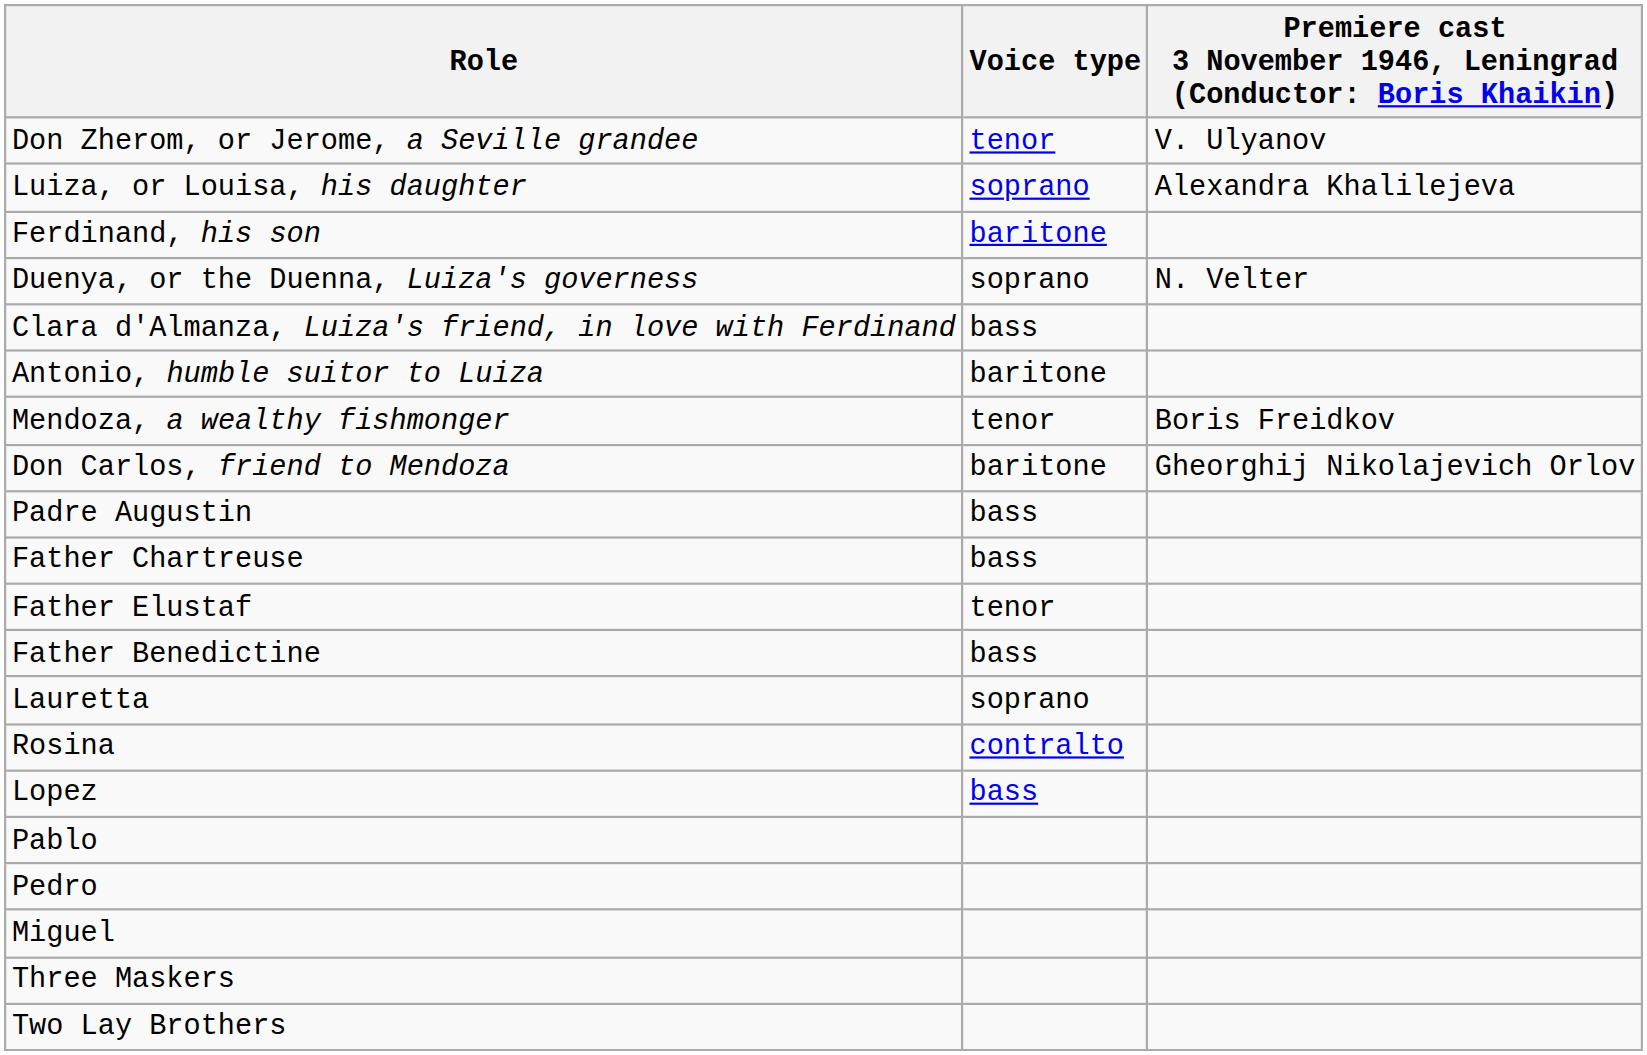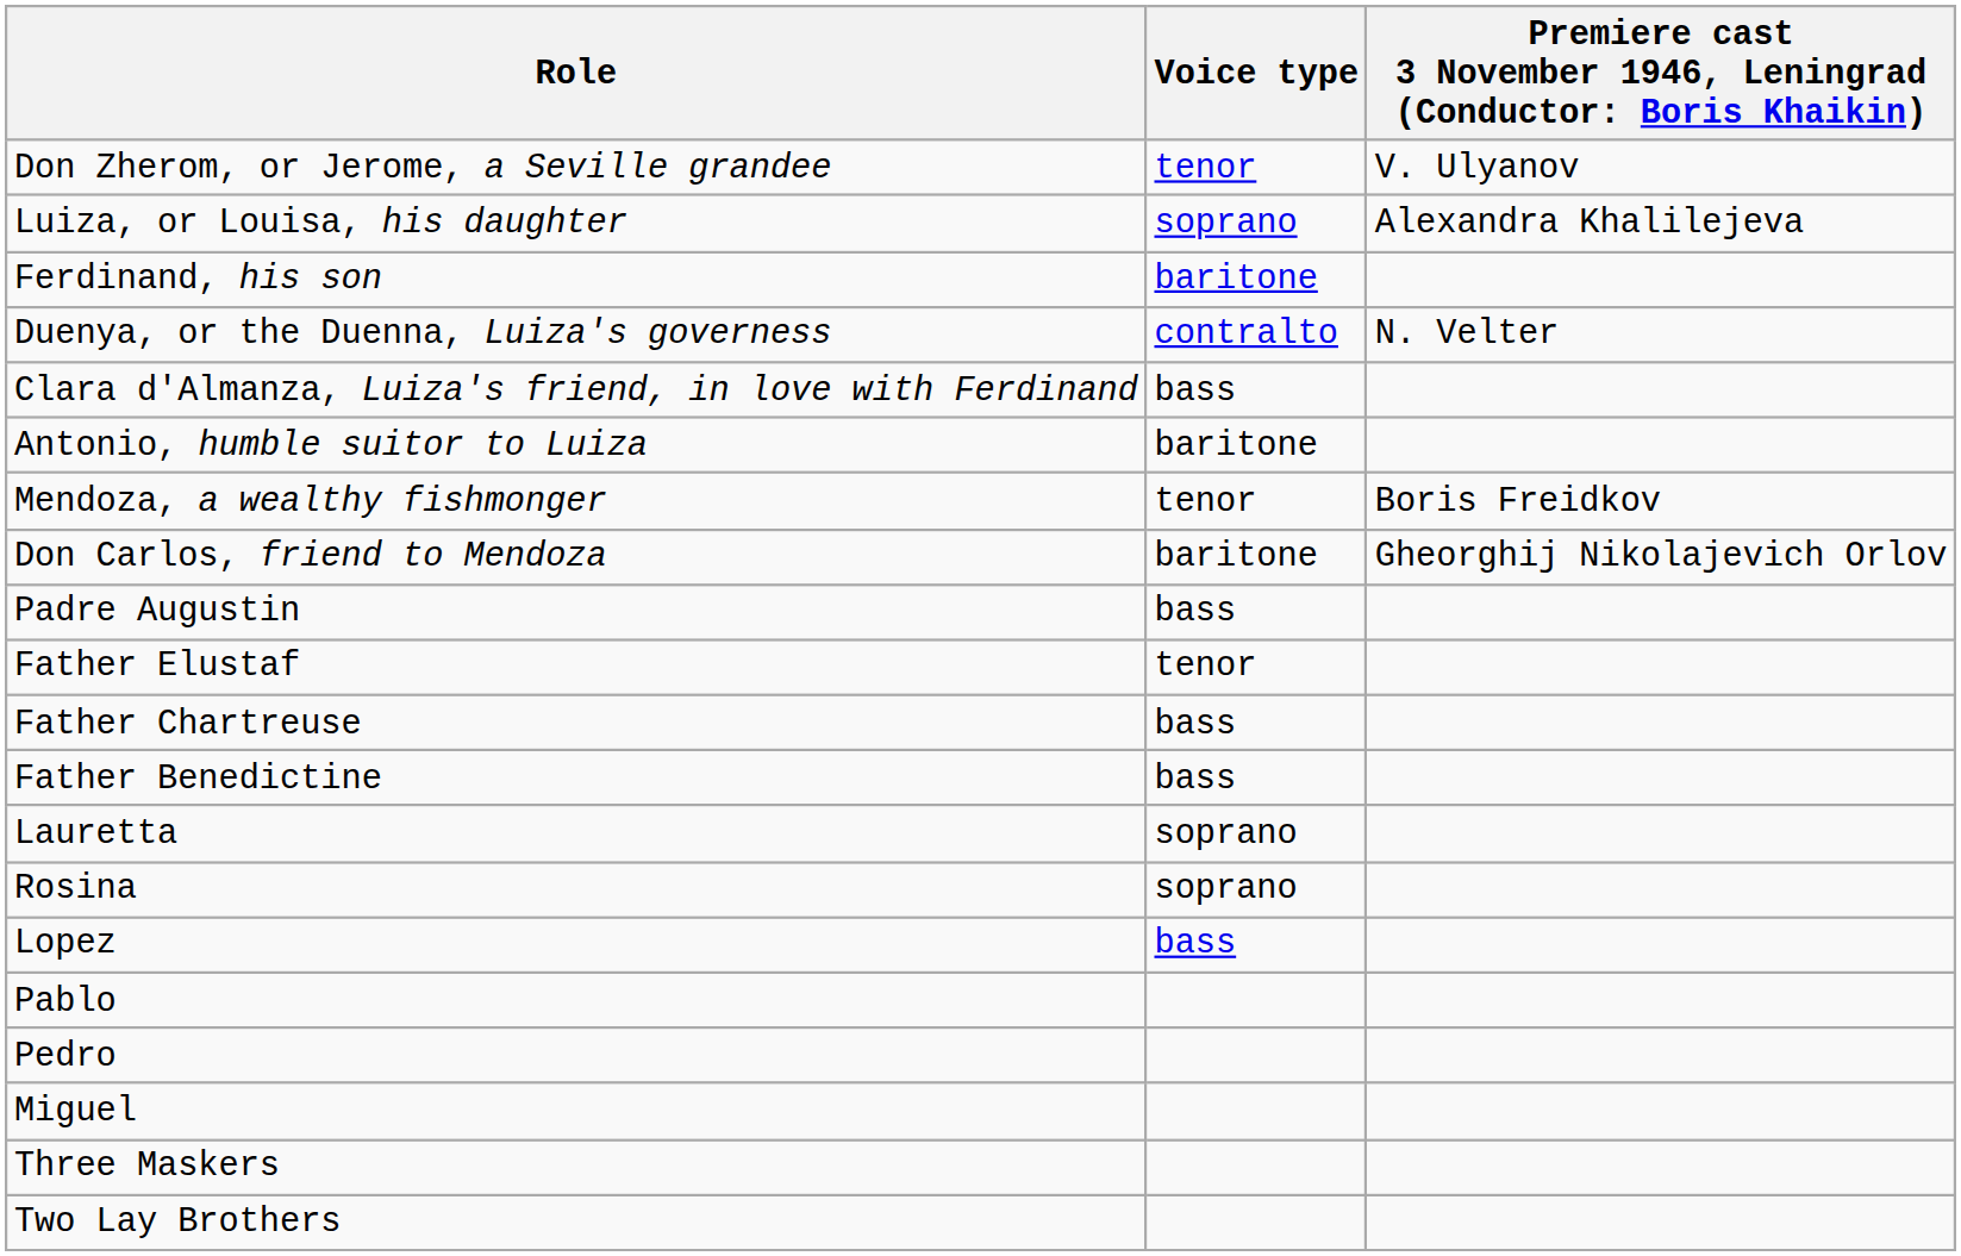Duenya, or the Duenna, Luiza's governess | Voice type: soprano -> contralto
rows swapped: Father Elustaf <-> Father Chartreuse
Rosina | Voice type: contralto -> soprano
